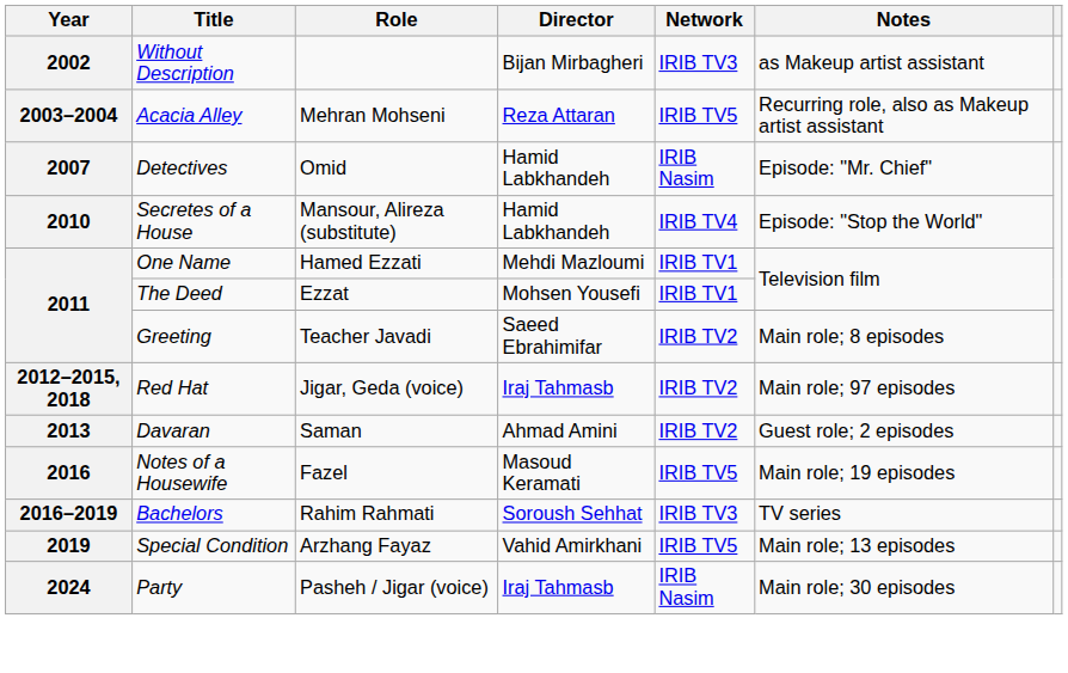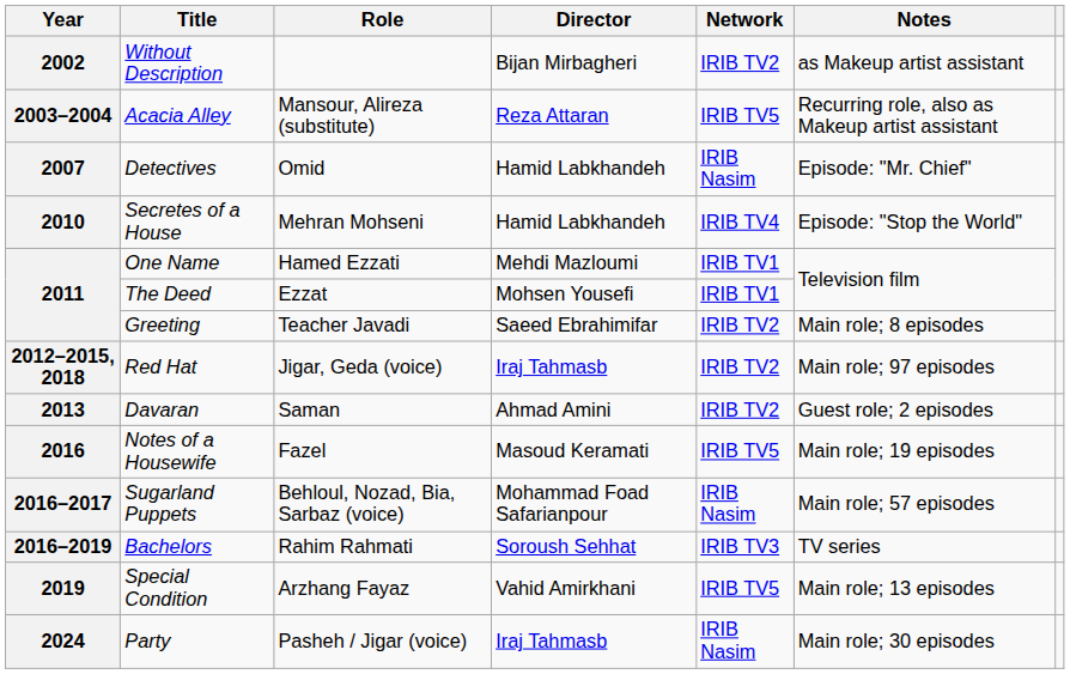Without Description | Network: IRIB TV3 -> IRIB TV2
Acacia Alley | Role: Mehran Mohseni -> Mansour, Alireza (substitute)
Secretes of a House | Role: Mansour, Alireza (substitute) -> Mehran Mohseni
+ row: 2016–2017 | Sugarland Puppets | Behloul, Nozad, Bia, Sarbaz (voice) | Mohammad Foad Safarianpour | IRIB Nasim | Main role; 57 episodes
